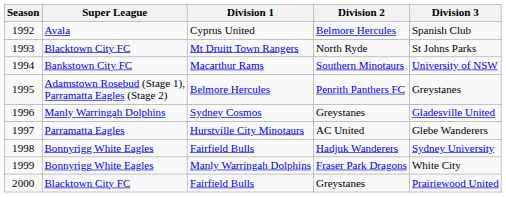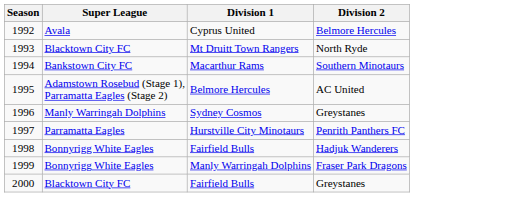- column: Division 3 | Spanish Club | St Johns Parks | University of NSW | Greystanes | Gladesville United | Glebe Wanderers | Sydney University | White City | Prairiewood United
1995 | Division 2: Penrith Panthers FC -> AC United
1997 | Division 2: AC United -> Penrith Panthers FC
